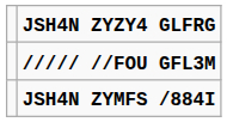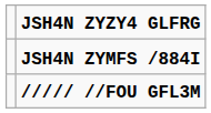rows swapped: JSH4N ZYMFS /884I <-> ///// //FOU GFL3M
